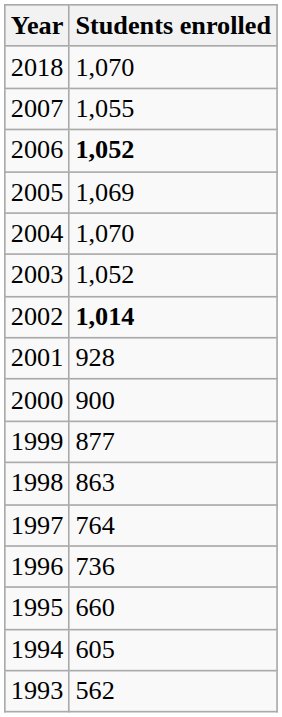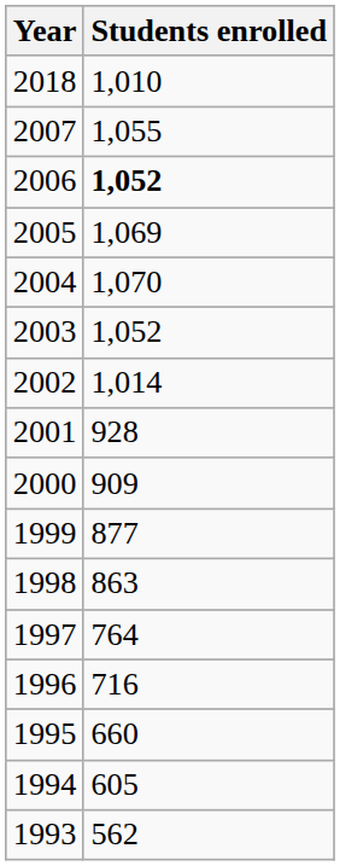2018 | Students enrolled: 1,070 -> 1,010
2002 | Students enrolled: bold -> normal
2000 | Students enrolled: 900 -> 909
1996 | Students enrolled: 736 -> 716
